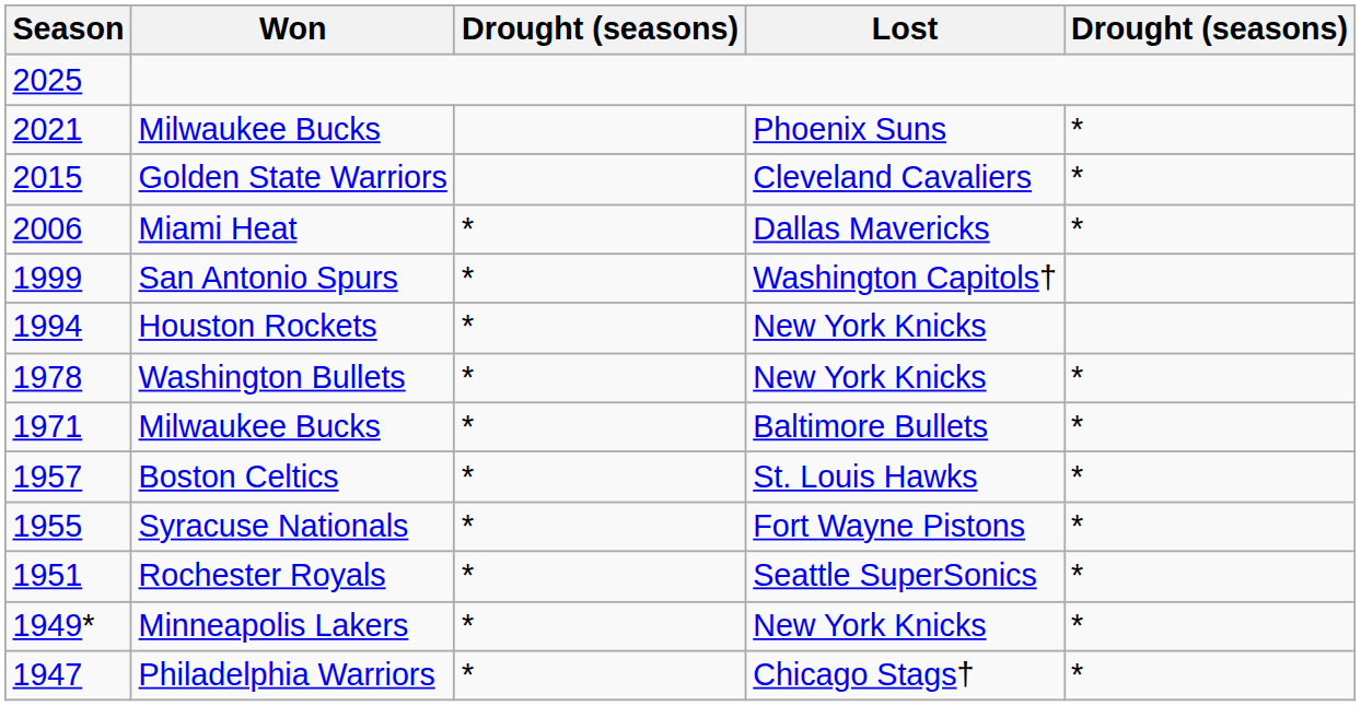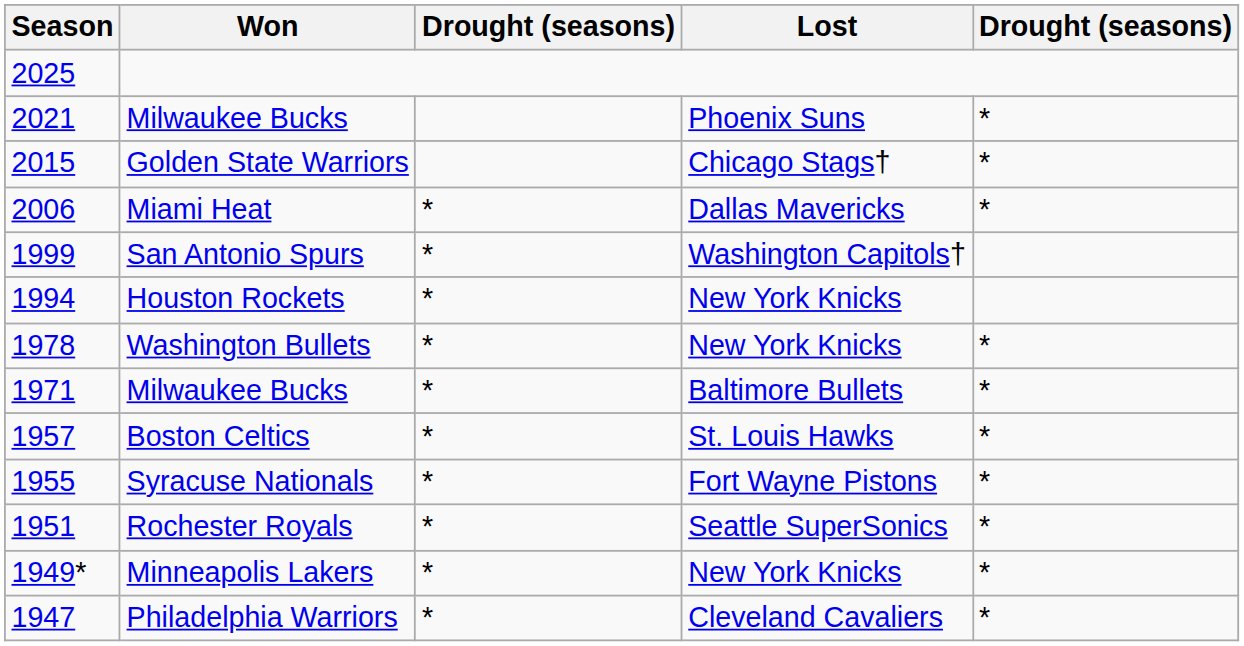Golden State Warriors | Lost: Cleveland Cavaliers -> Chicago Stags†
Philadelphia Warriors | Lost: Chicago Stags† -> Cleveland Cavaliers
